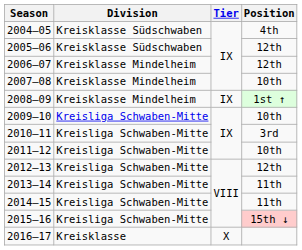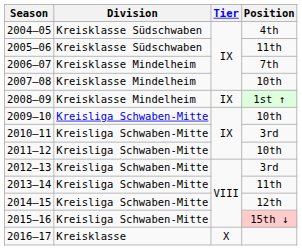2005–06 | Position: 12th -> 11th
2006–07 | Position: 12th -> 7th
2012–13 | Position: 12th -> 3rd
2014–15 | Position: 11th -> 12th
